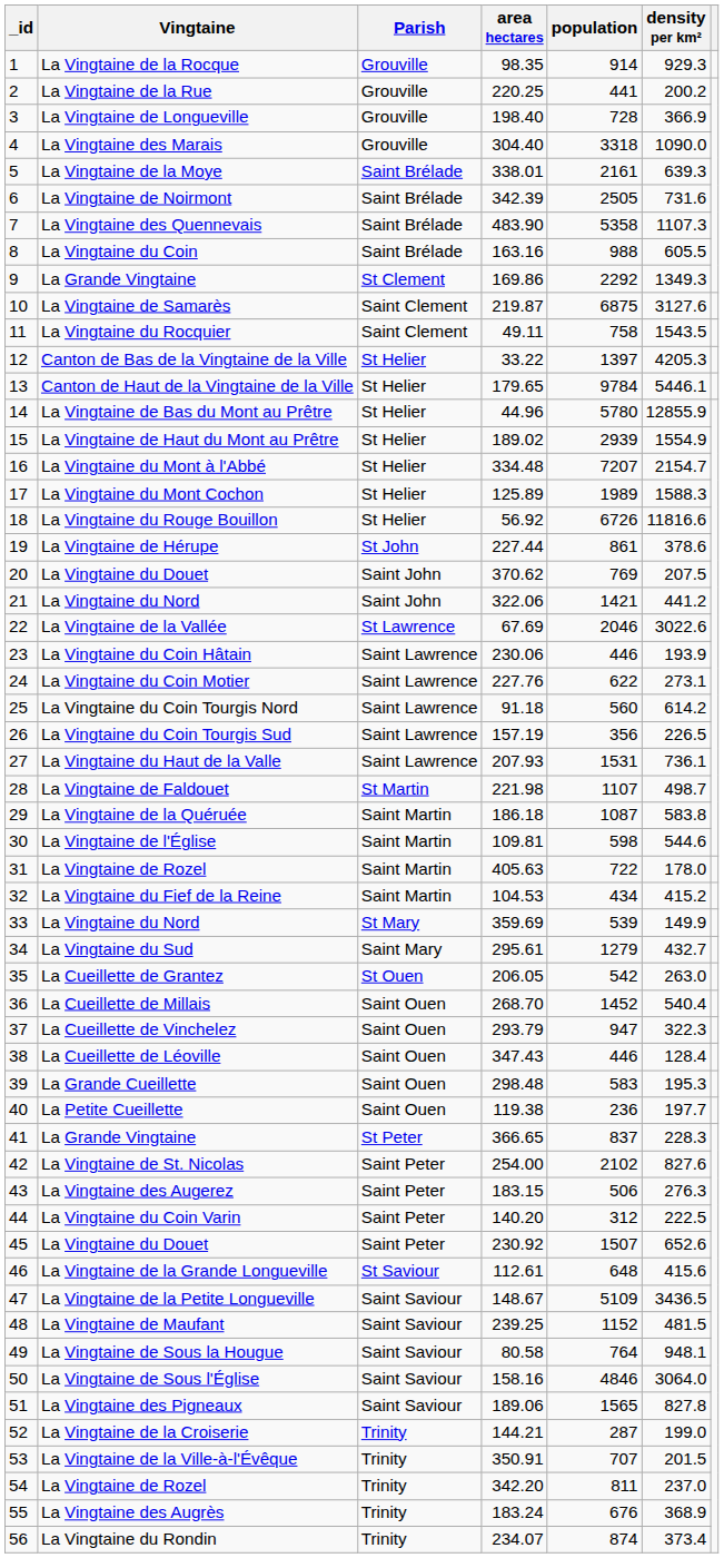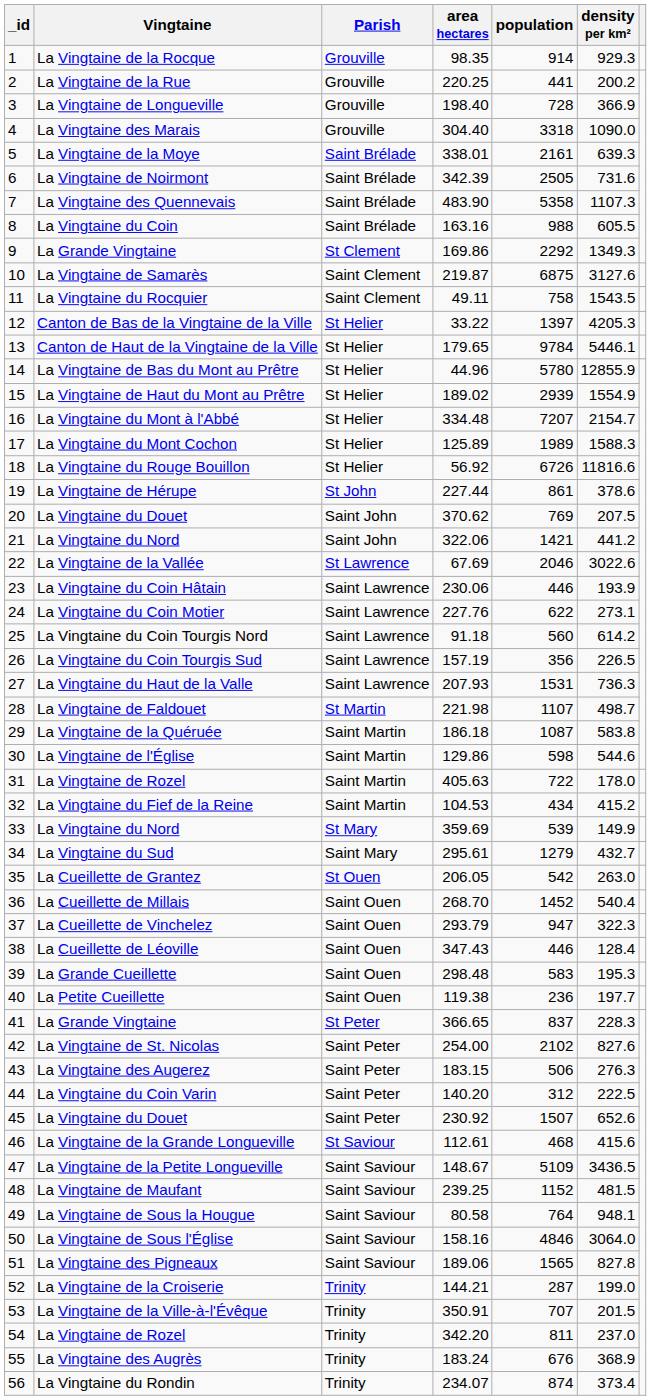La Vingtaine du Haut de la Valle | density per km²: 736.1 -> 736.3
La Vingtaine de l'Église | area hectares: 109.81 -> 129.86
La Vingtaine de la Grande Longueville | population: 648 -> 468
